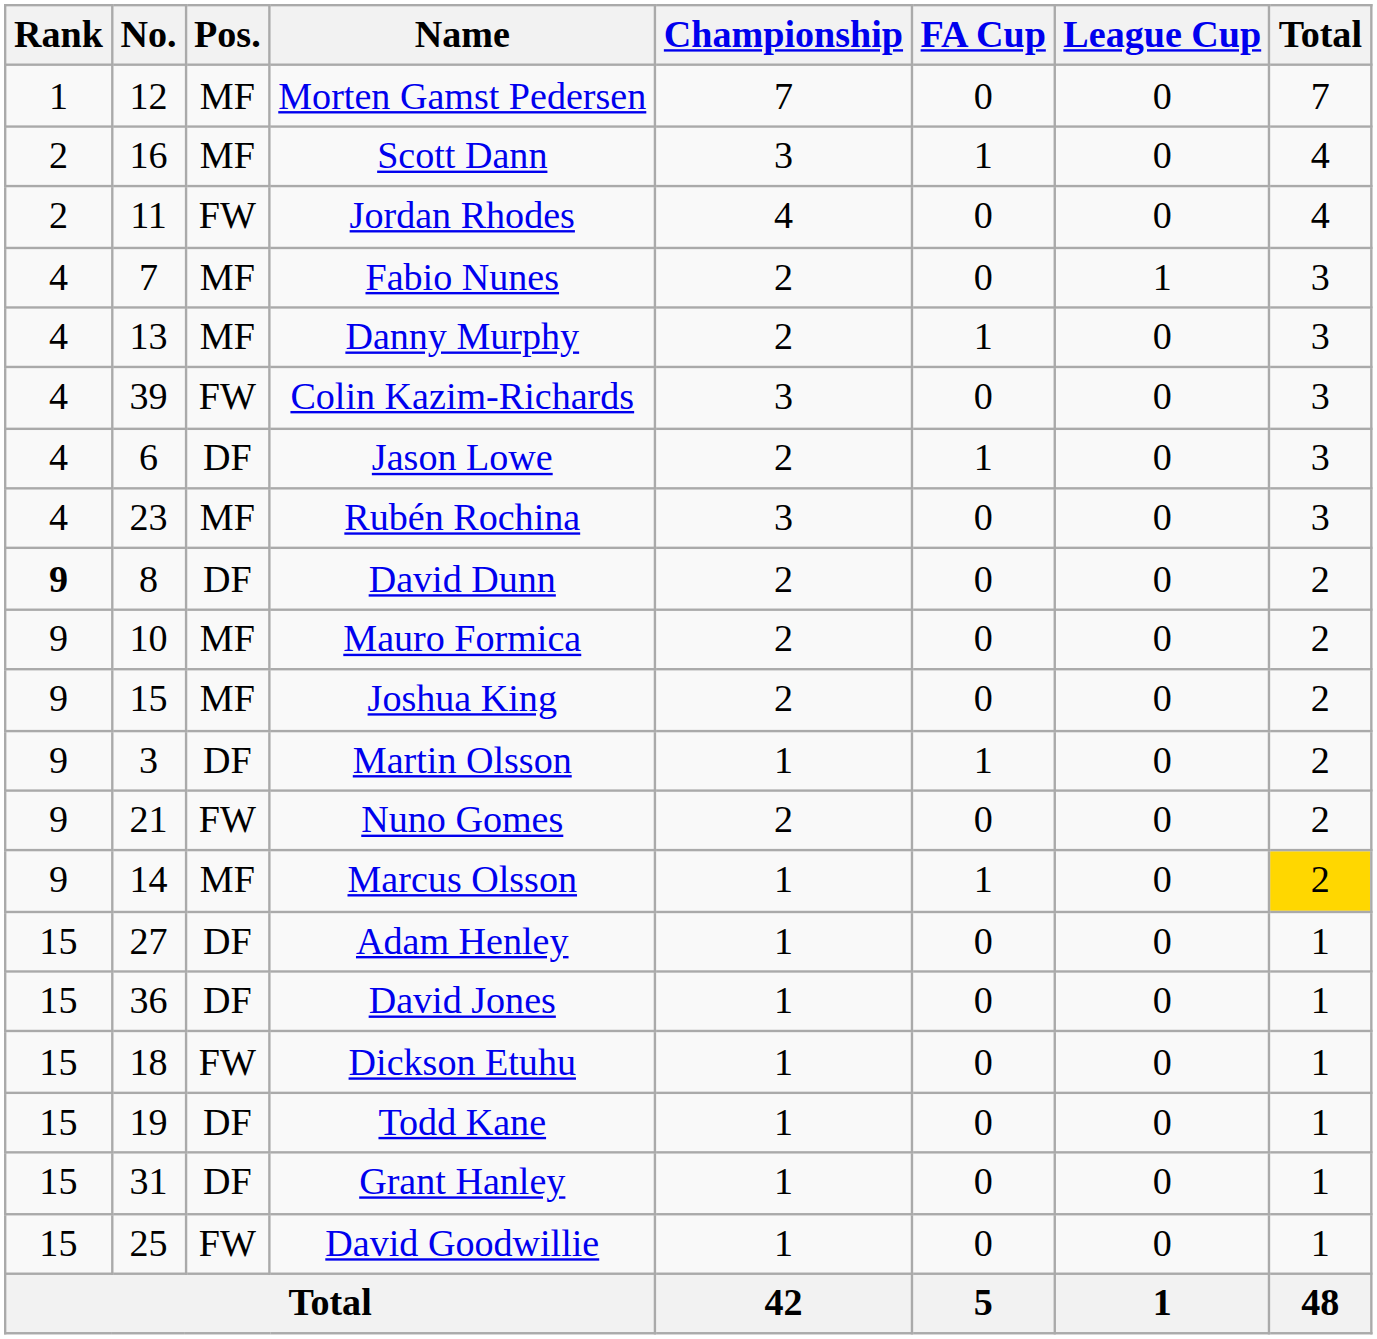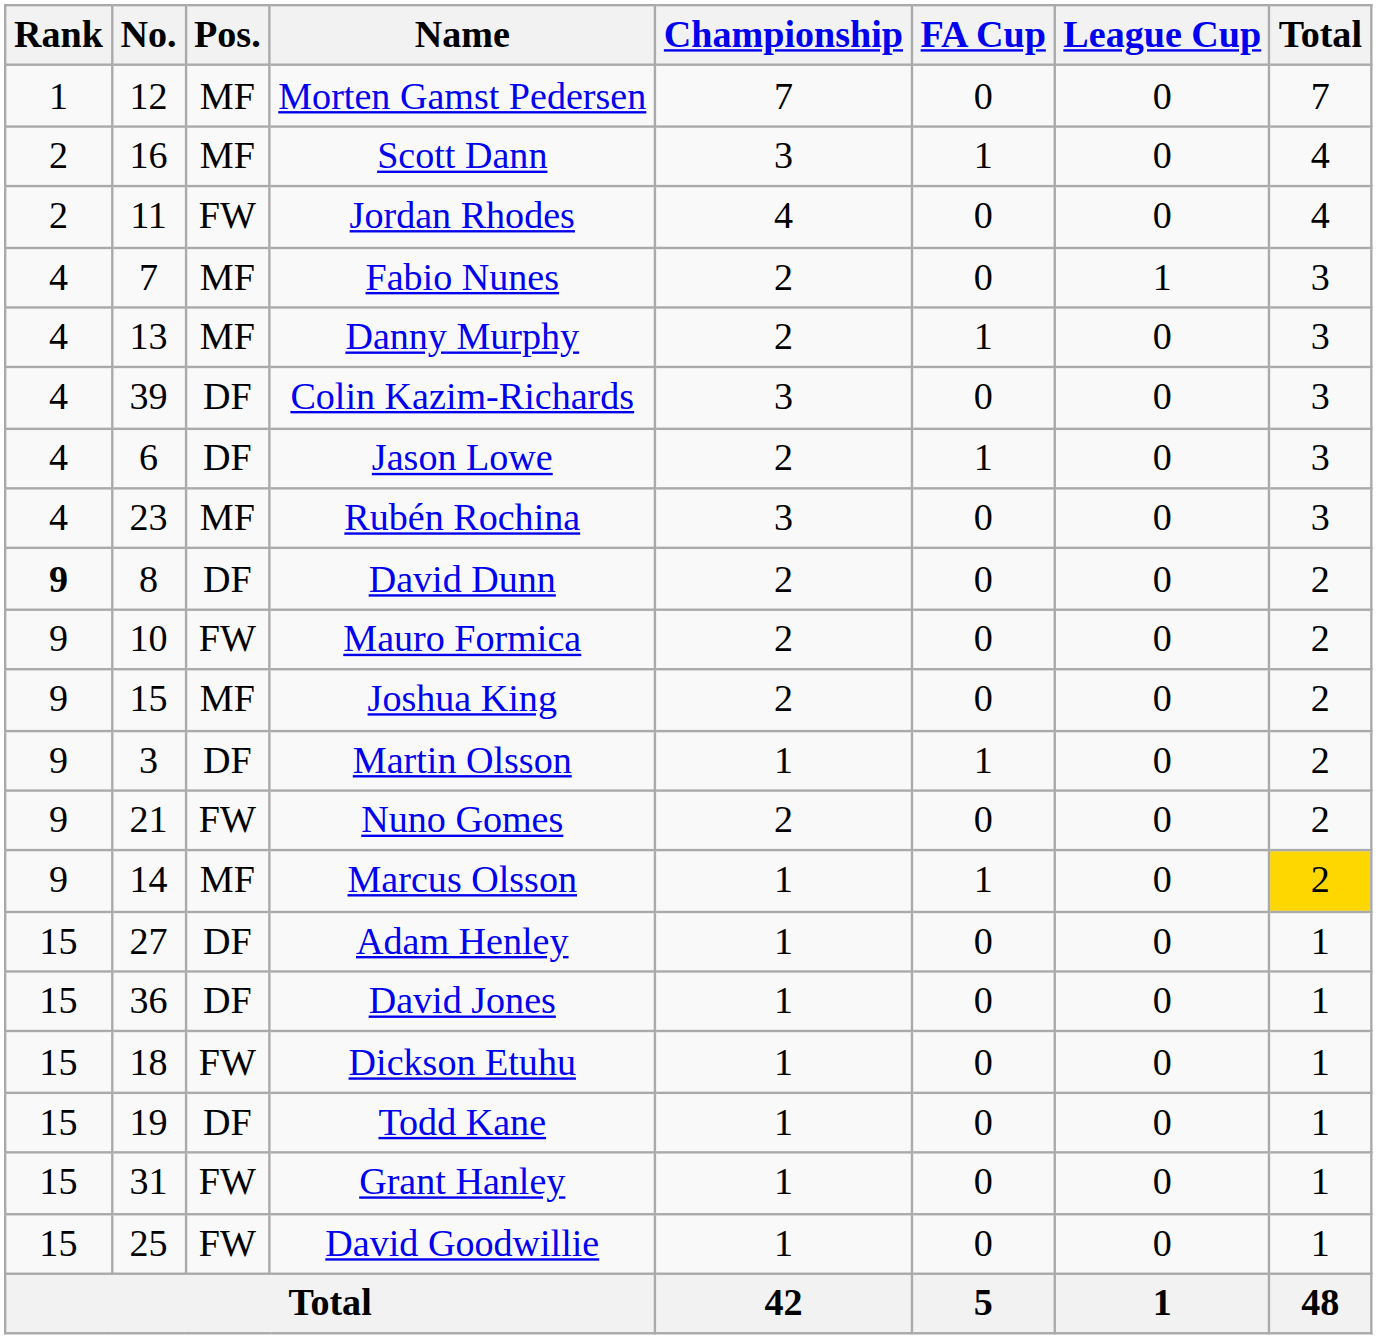Colin Kazim-Richards | Pos.: FW -> DF
Mauro Formica | Pos.: MF -> FW
Grant Hanley | Pos.: DF -> FW
